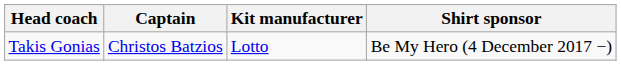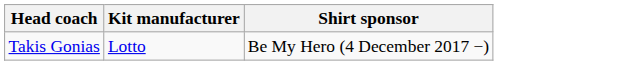- column: Captain | Christos Batzios
